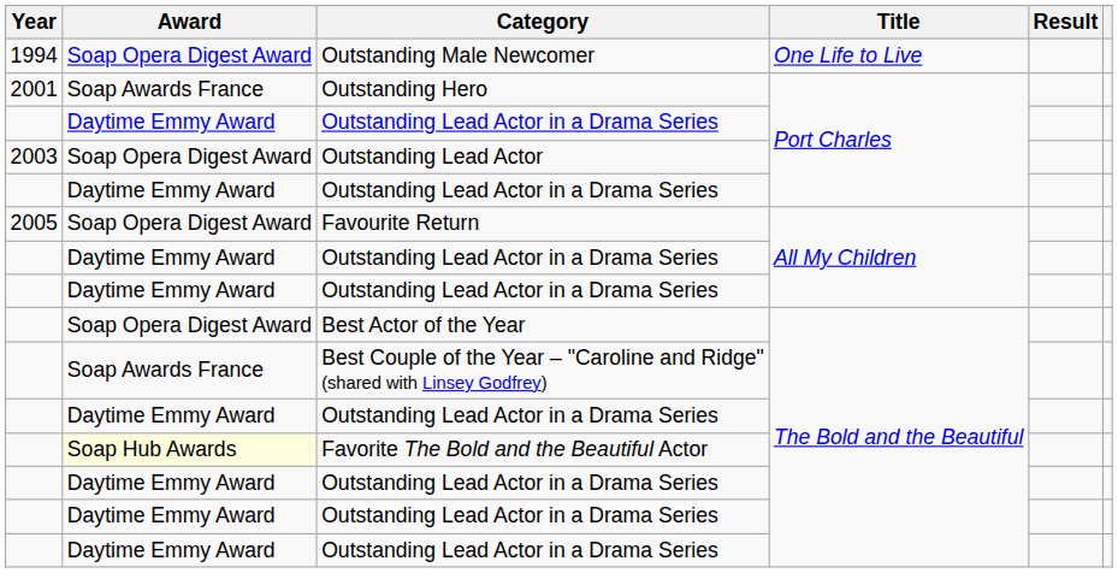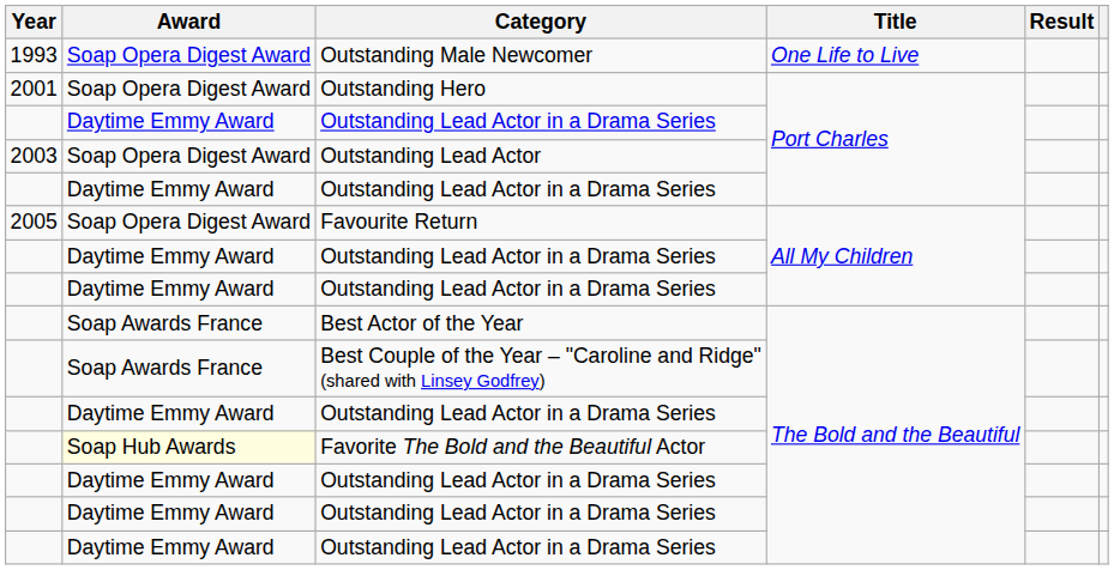Outstanding Male Newcomer | Year: 1994 -> 1993
Outstanding Hero | Award: Soap Awards France -> Soap Opera Digest Award
Best Actor of the Year | Award: Soap Opera Digest Award -> Soap Awards France
